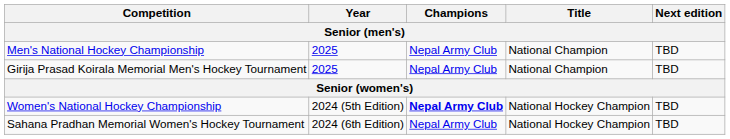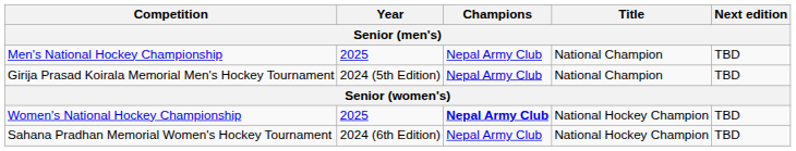Girija Prasad Koirala Memorial Men's Hockey Tournament | Year: 2025 -> 2024 (5th Edition)
Women's National Hockey Championship | Year: 2024 (5th Edition) -> 2025
